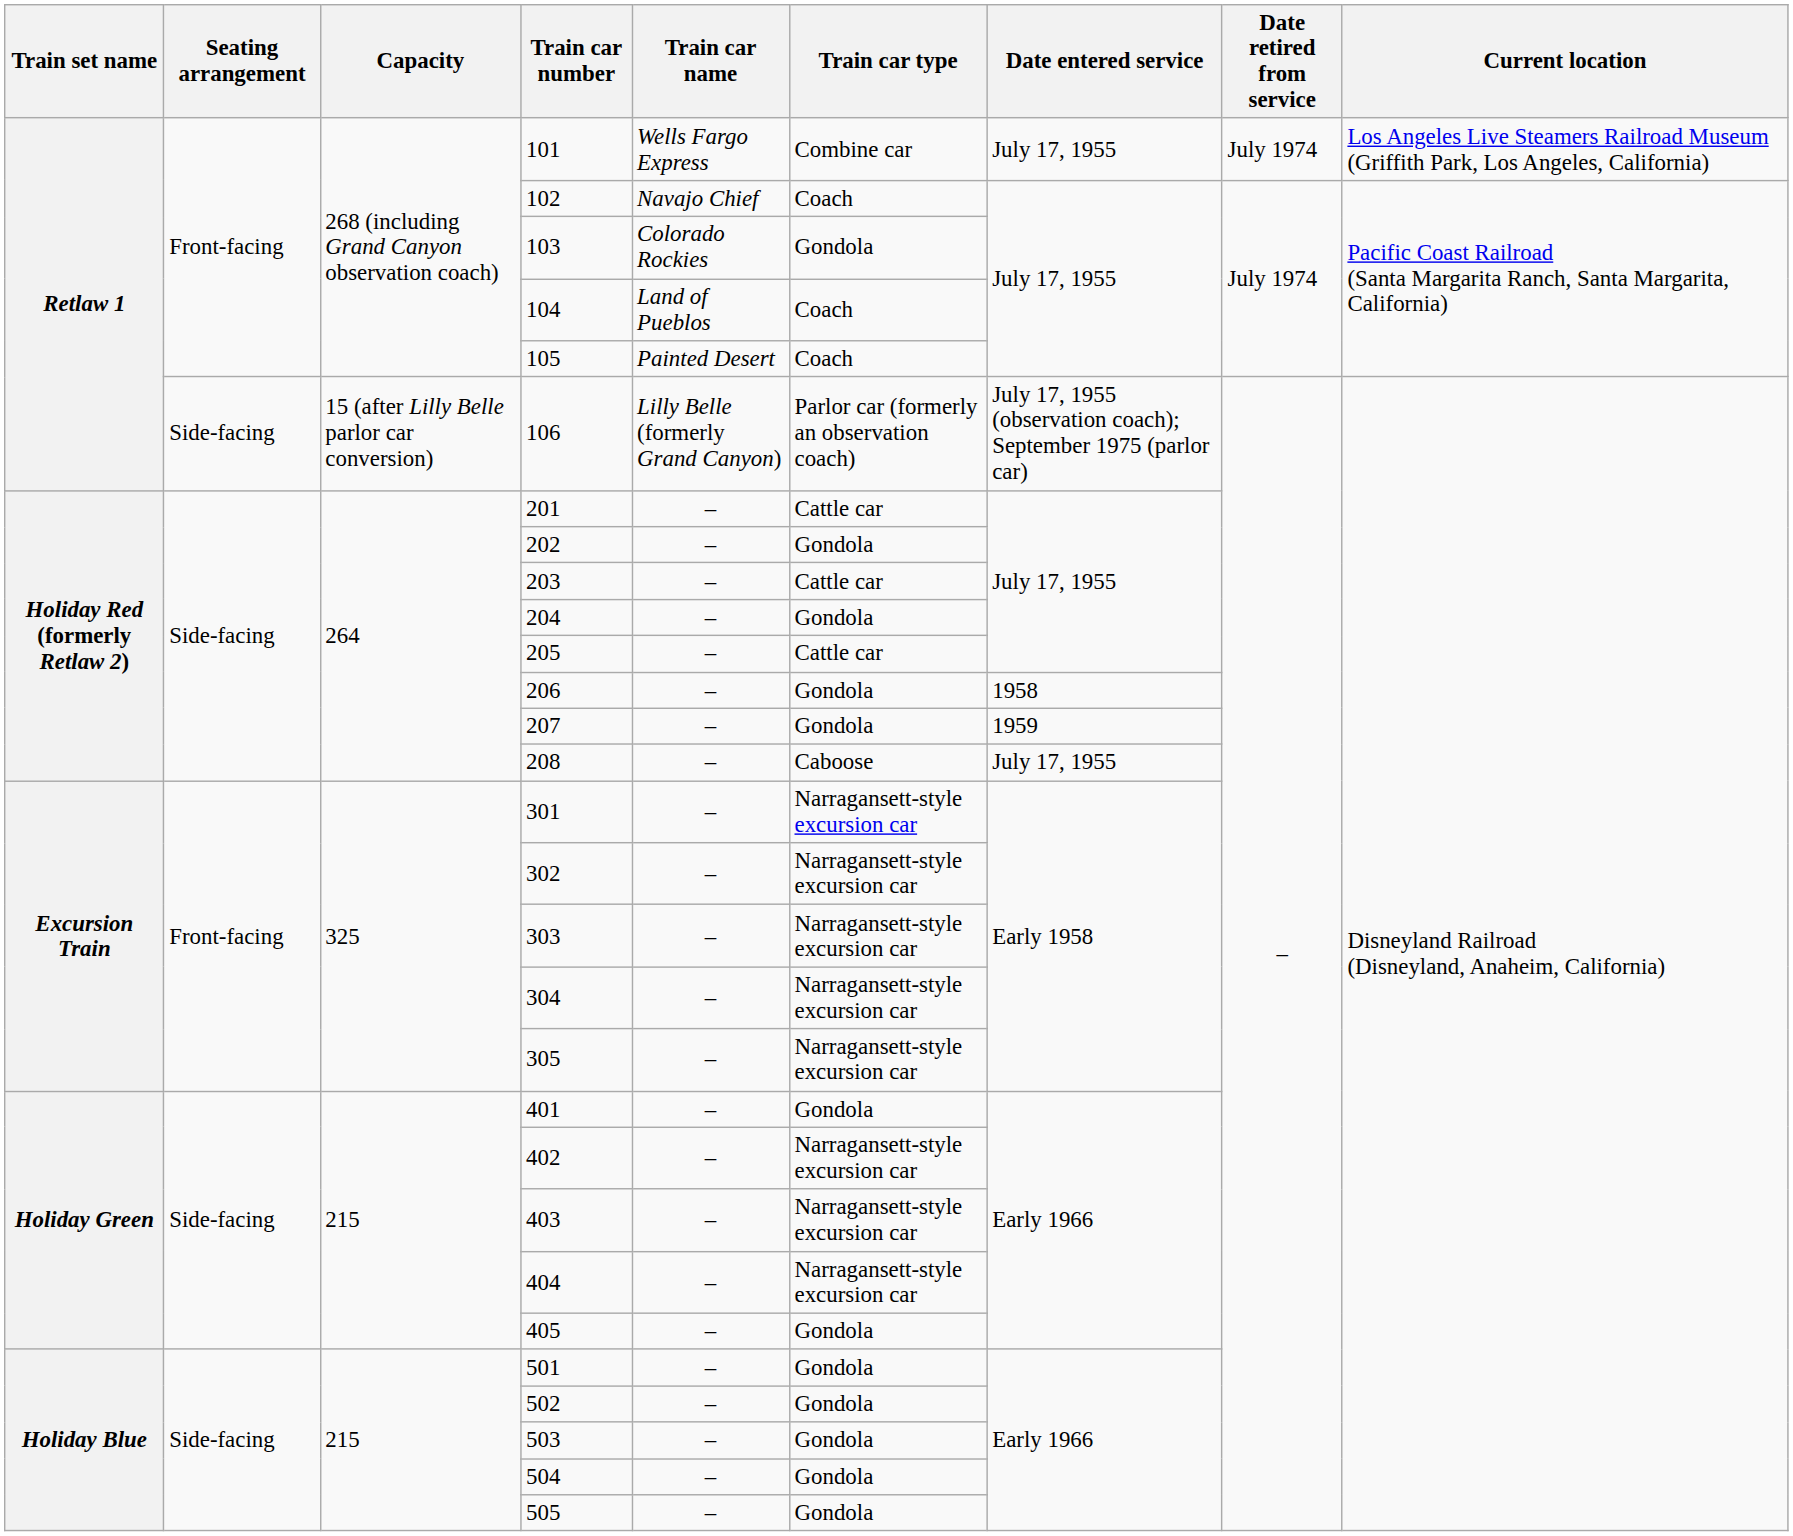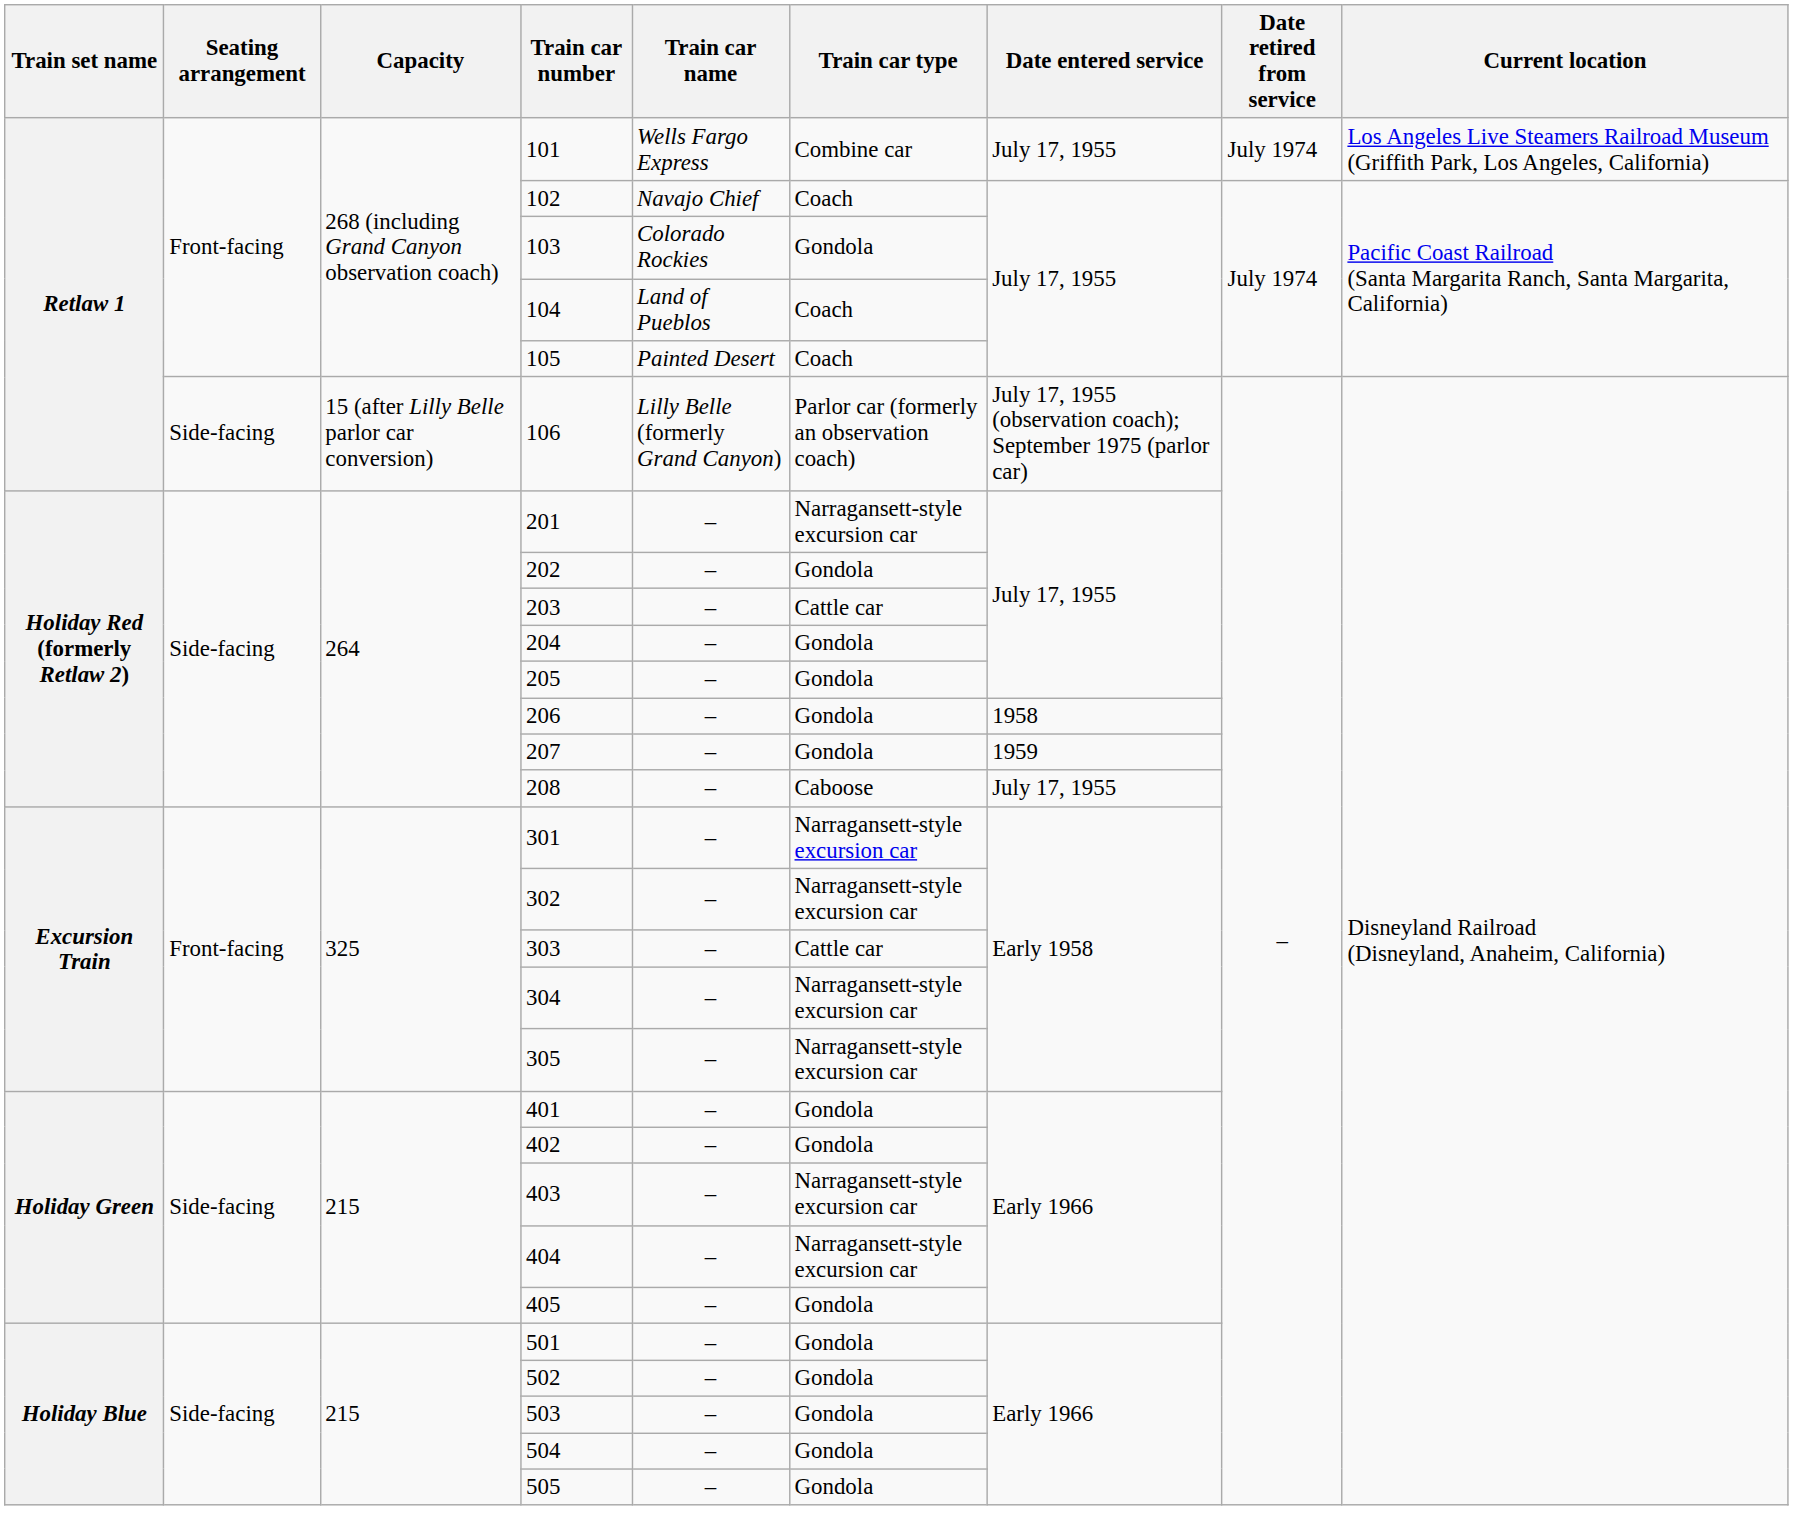201 | Train car type: Cattle car -> Narragansett-style excursion car
205 | Train car type: Cattle car -> Gondola
303 | Train car type: Narragansett-style excursion car -> Cattle car
402 | Train car type: Narragansett-style excursion car -> Gondola
